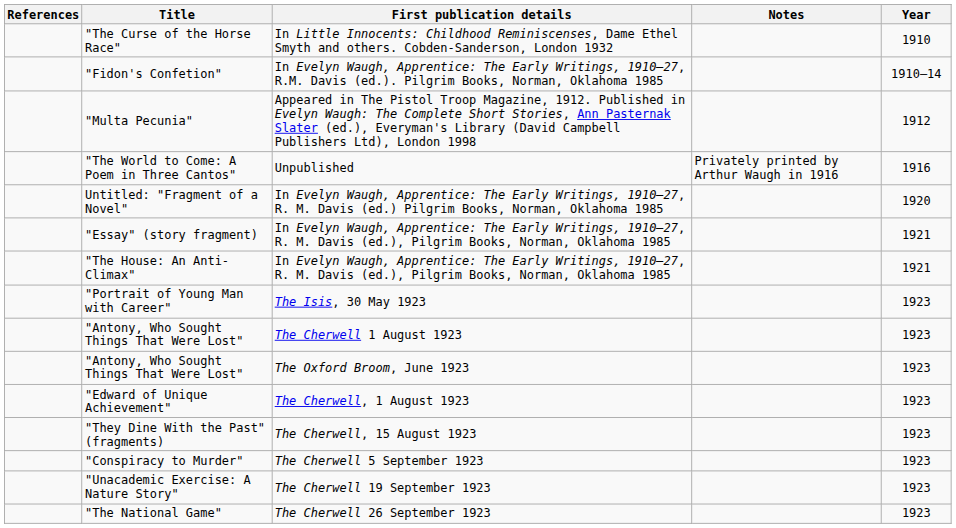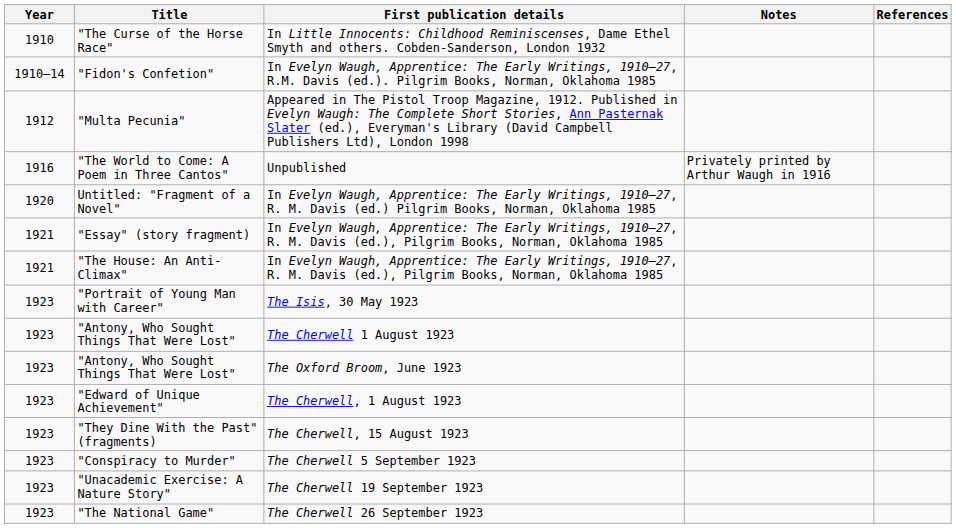columns swapped: Year <-> References
